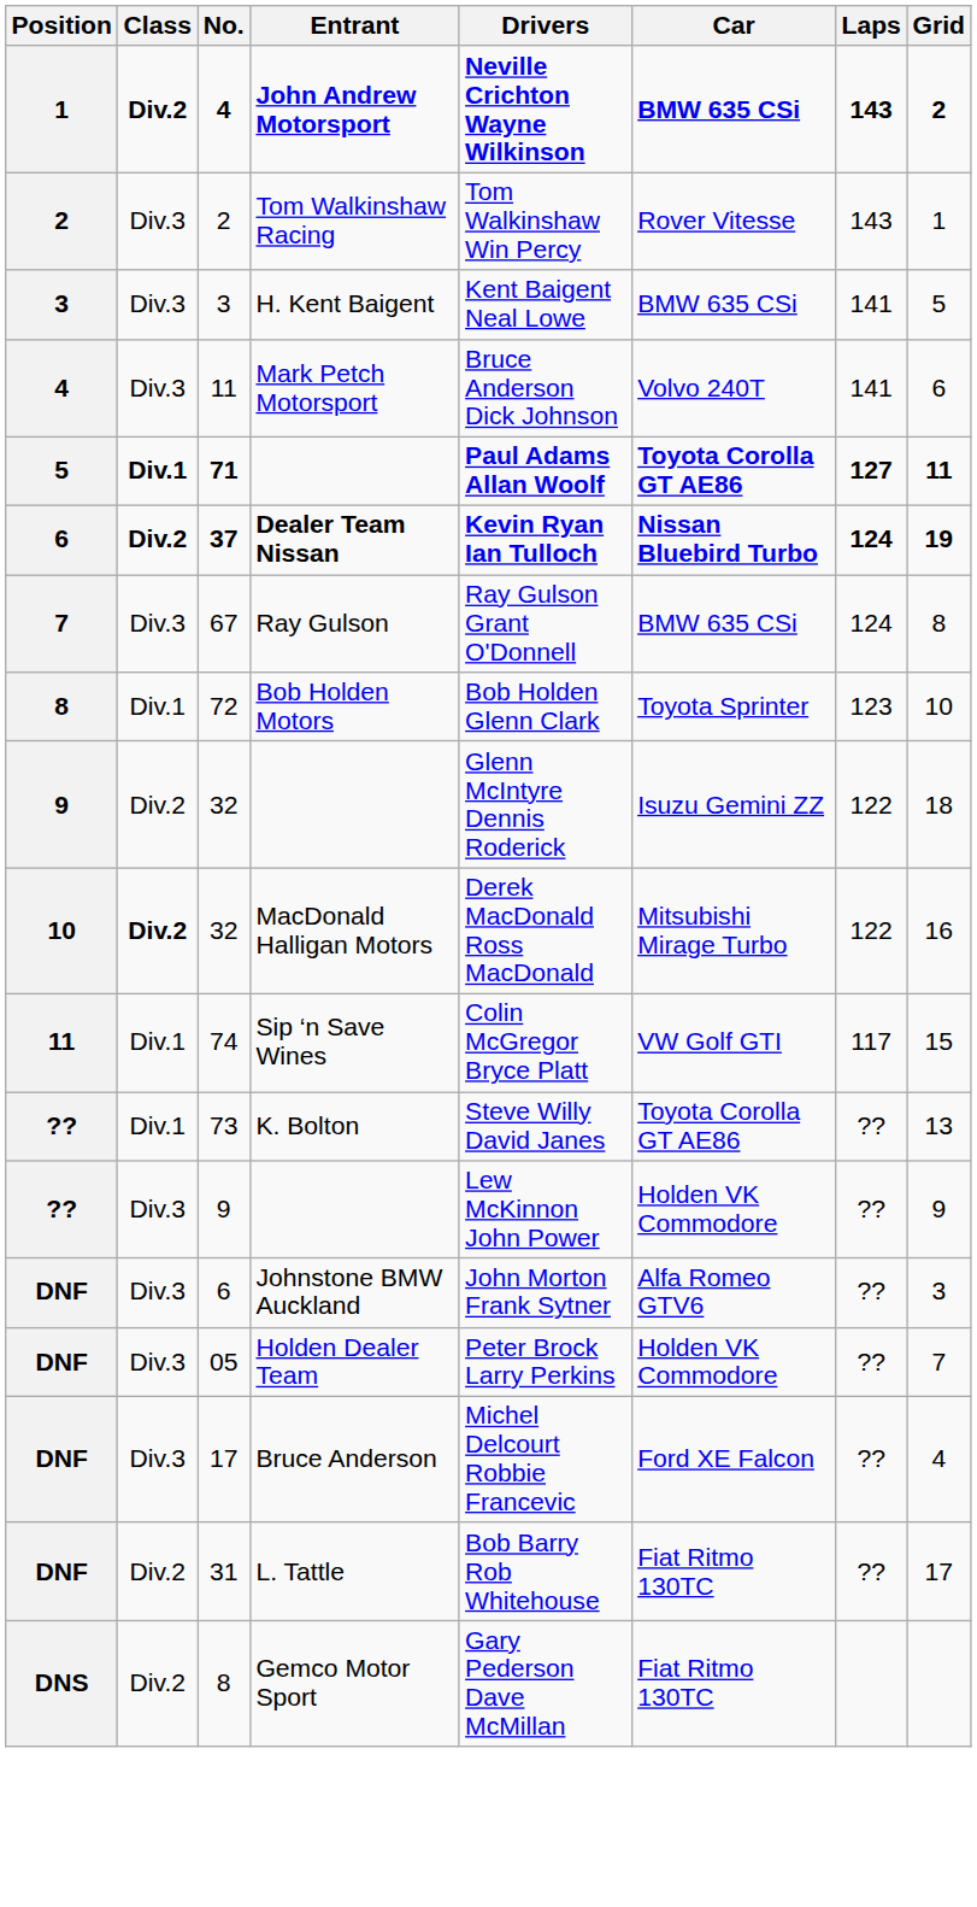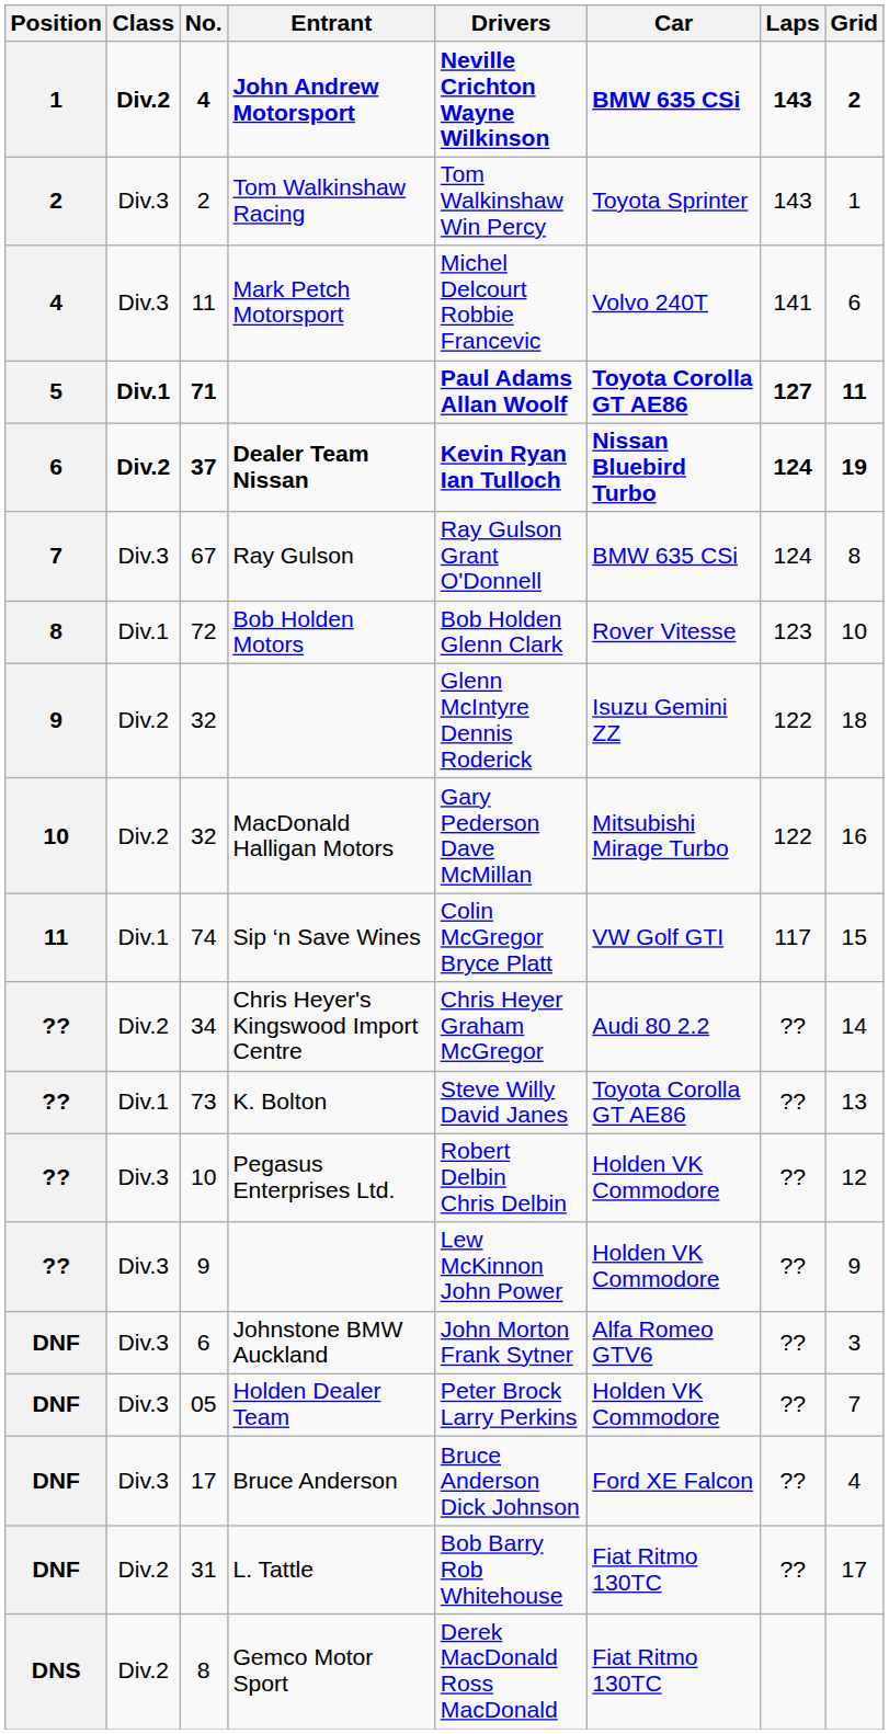Tom Walkinshaw Racing | Car: Rover Vitesse -> Toyota Sprinter
- row: 3 | Div.3 | 3 | H. Kent Baigent | Kent Baigent Neal Lowe | BMW 635 CSi | 141 | 5
Mark Petch Motorsport | Drivers: Bruce Anderson Dick Johnson -> Michel Delcourt Robbie Francevic
Bob Holden Motors | Car: Toyota Sprinter -> Rover Vitesse
MacDonald Halligan Motors | Class: bold -> normal
MacDonald Halligan Motors | Drivers: Derek MacDonald Ross MacDonald -> Gary Pederson Dave McMillan
+ row: ?? | Div.2 | 34 | Chris Heyer's Kingswood Import Centre | Chris Heyer Graham McGregor | Audi 80 2.2 | ?? | 14
+ row: ?? | Div.3 | 10 | Pegasus Enterprises Ltd. | Robert Delbin Chris Delbin | Holden VK Commodore | ?? | 12
Bruce Anderson | Drivers: Michel Delcourt Robbie Francevic -> Bruce Anderson Dick Johnson
Gemco Motor Sport | Drivers: Gary Pederson Dave McMillan -> Derek MacDonald Ross MacDonald
